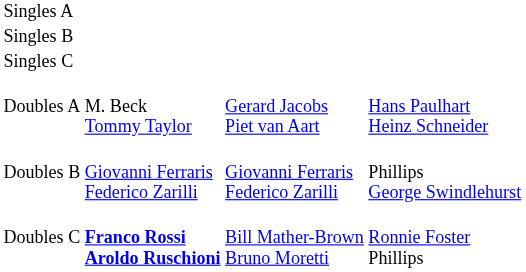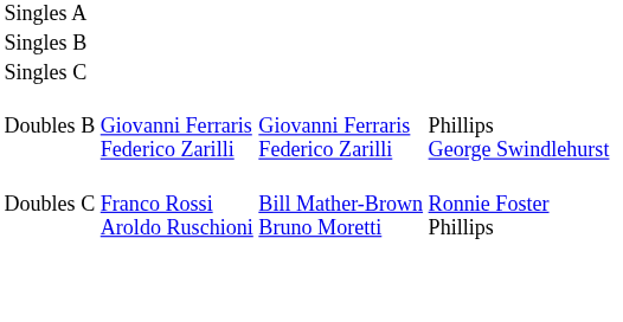- row: Doubles A | M. Beck Tommy Taylor | Gerard Jacobs Piet van Aart | Hans Paulhart Heinz Schneider
Doubles C | column 2: bold -> normal
